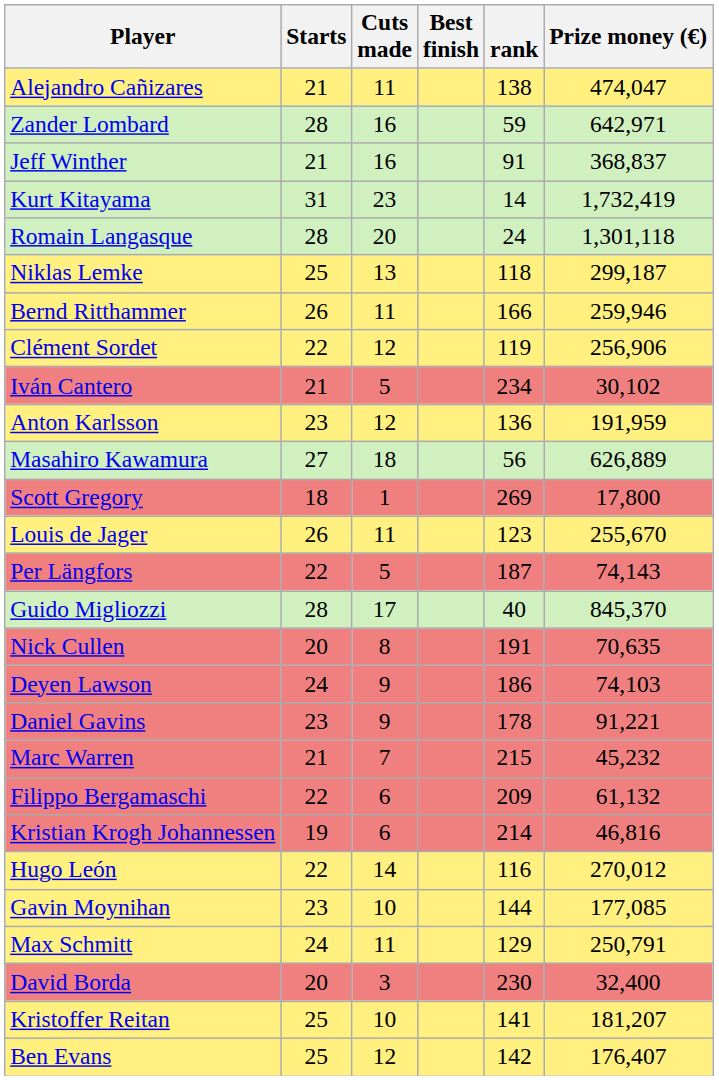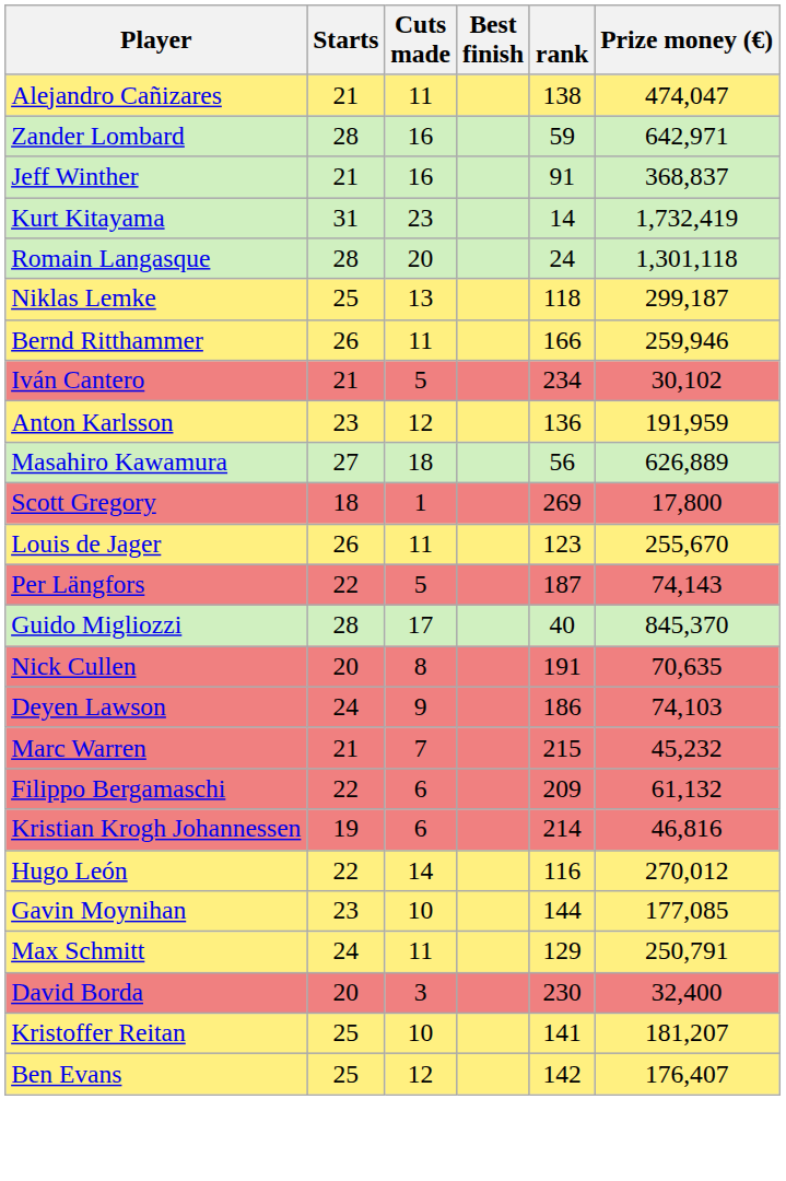- row: Clément Sordet | 22 | 12 | 119 | 256,906
- row: Daniel Gavins | 23 | 9 | 178 | 91,221
